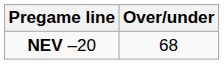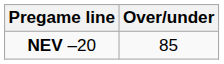NEV –20 | Over/under: 68 -> 85
